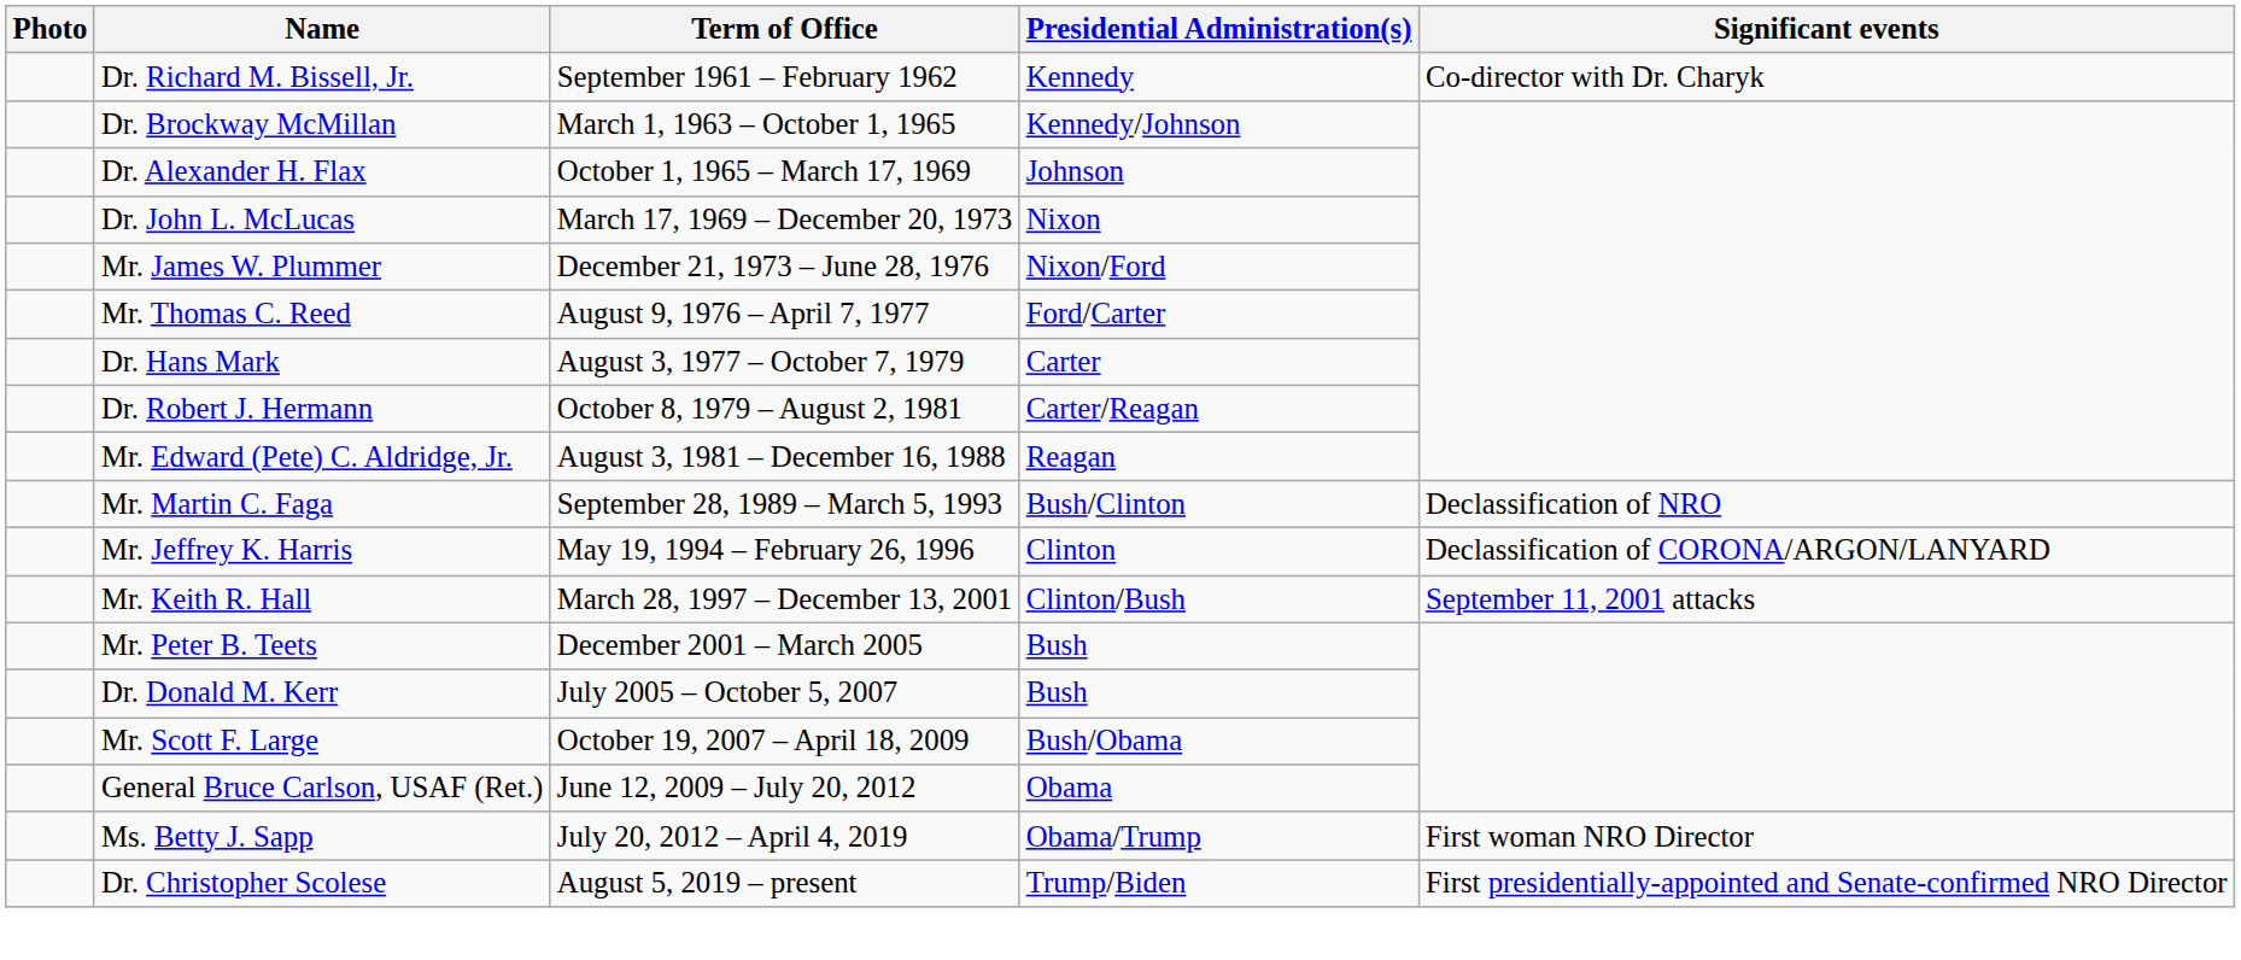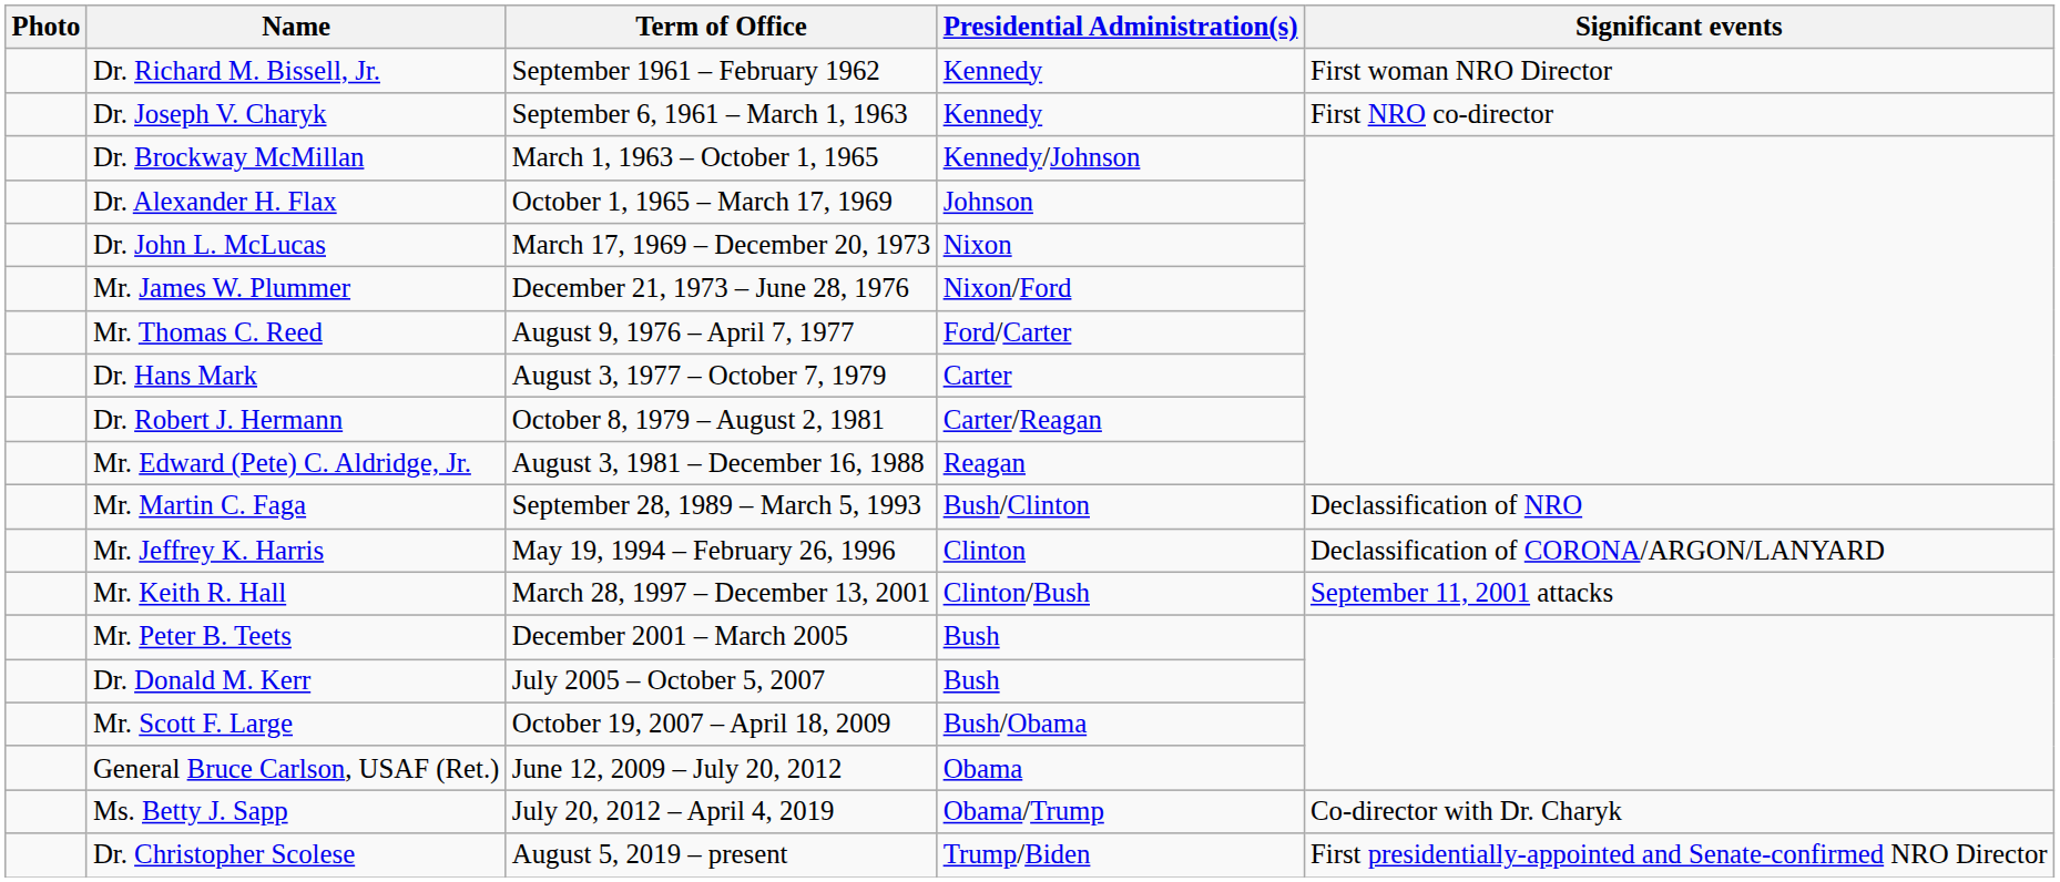Dr. Richard M. Bissell, Jr. | Significant events: Co-director with Dr. Charyk -> First woman NRO Director
+ row: Dr. Joseph V. Charyk | September 6, 1961 – March 1, 1963 | Kennedy | First NRO co-director
Ms. Betty J. Sapp | Significant events: First woman NRO Director -> Co-director with Dr. Charyk
